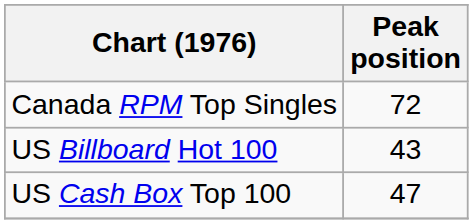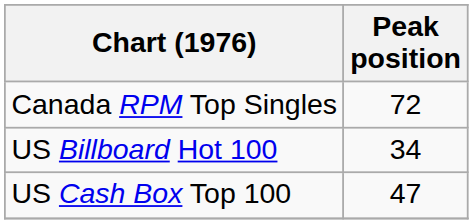US Billboard Hot 100 | Peak position: 43 -> 34
